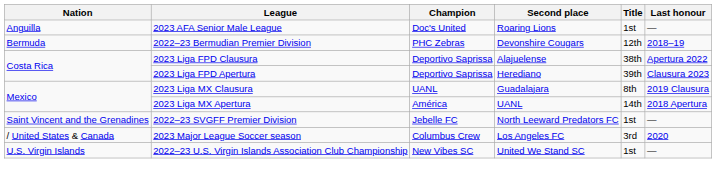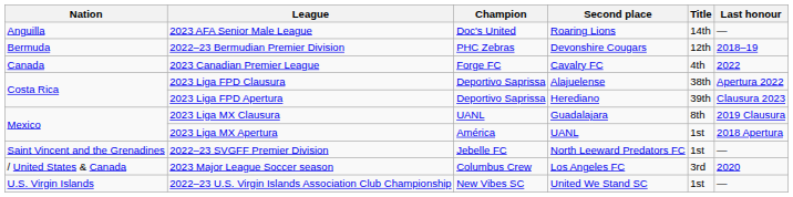2023 AFA Senior Male League | Title: 1st -> 14th
+ row: Canada | 2023 Canadian Premier League | Forge FC | Cavalry FC | 4th | 2022
2023 Liga MX Apertura | Title: 14th -> 1st
